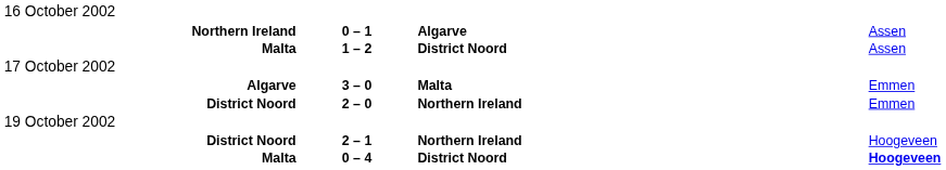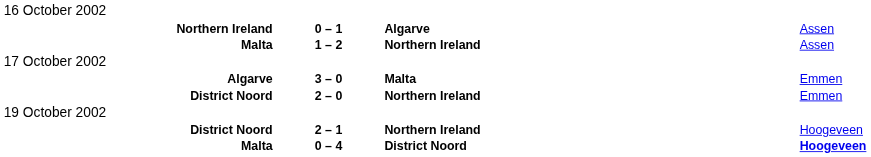Malta / 1 – 2 | column 3: District Noord -> Northern Ireland
